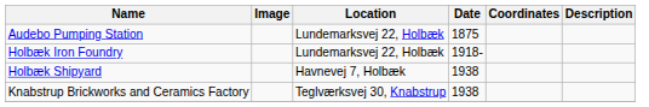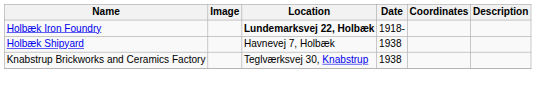- row: Audebo Pumping Station | Lundemarksvej 22, Holbæk | 1875
Holbæk Iron Foundry | Location: normal -> bold
